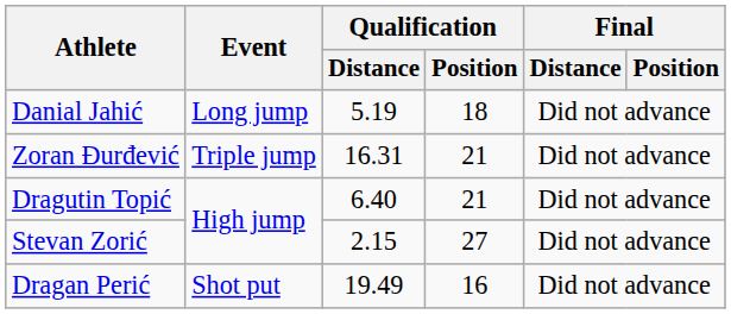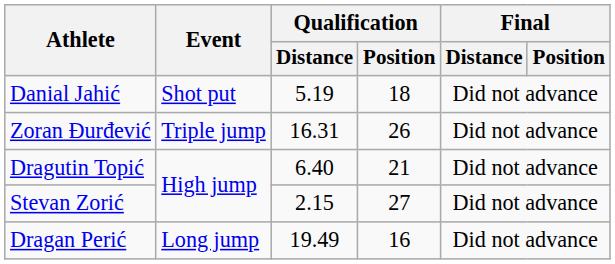Danial Jahić | Event: Long jump -> Shot put
Zoran Đurđević | Qualification / Position: 21 -> 26
Dragan Perić | Event: Shot put -> Long jump
